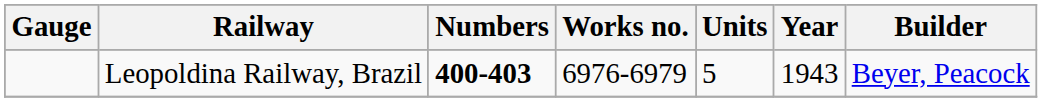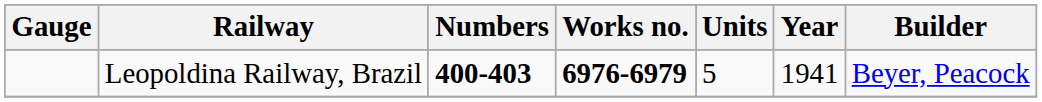Leopoldina Railway, Brazil | Works no.: normal -> bold
Leopoldina Railway, Brazil | Year: 1943 -> 1941
